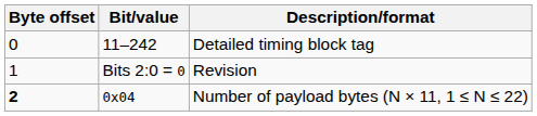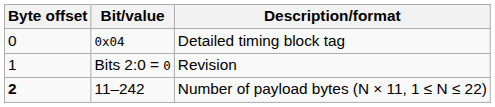Detailed timing block tag | Bit/value: 11–242 -> 0x04
Number of payload bytes (N × 11, 1 ≤ N ≤ 22) | Bit/value: 0x04 -> 11–242
